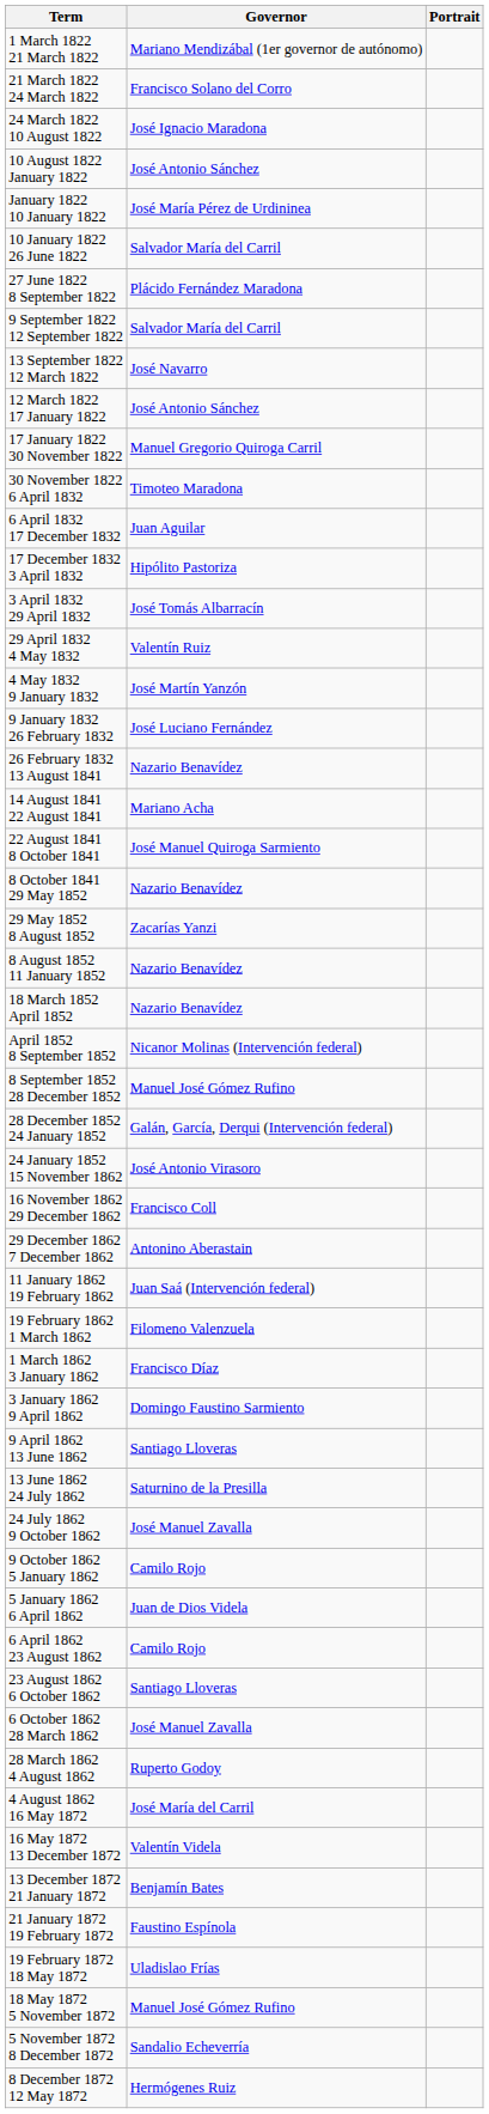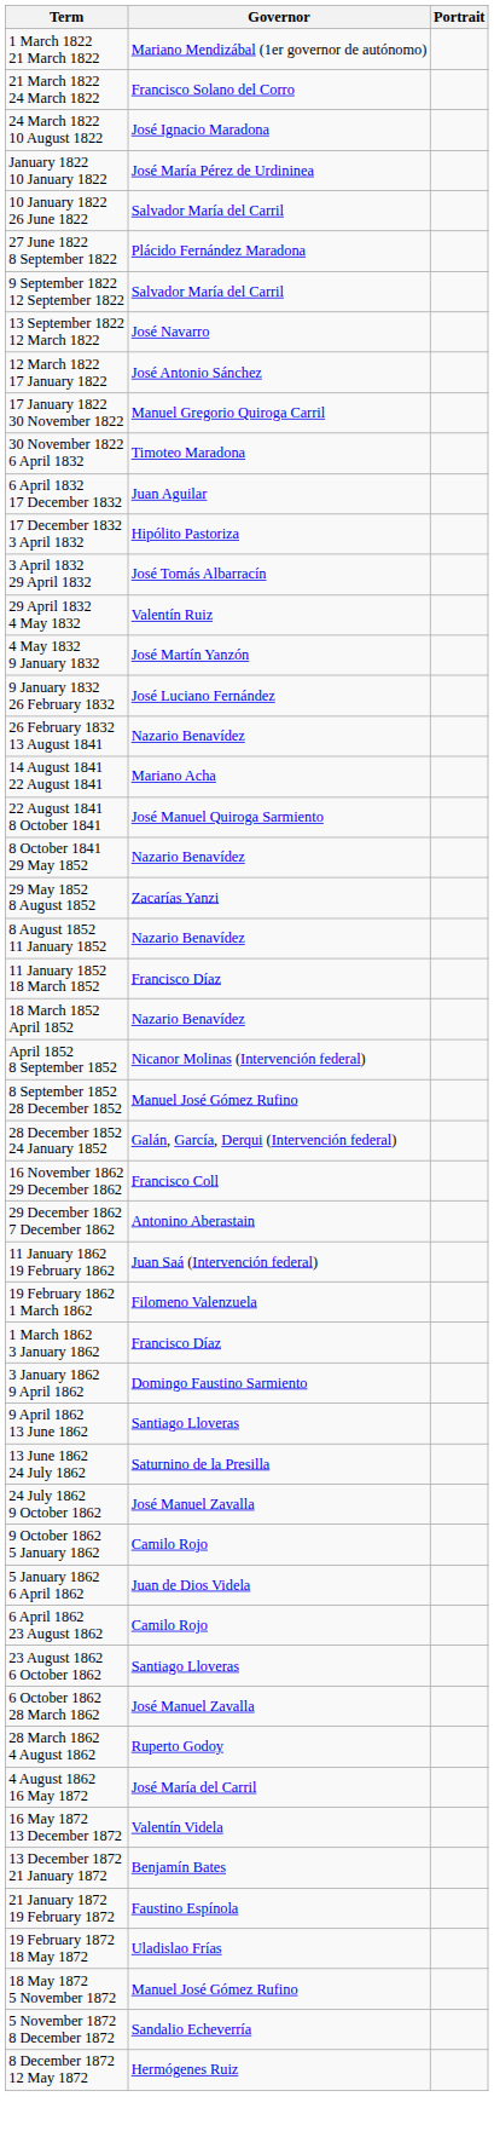- row: 10 August 1822 January 1822 | José Antonio Sánchez
+ row: 11 January 1852 18 March 1852 | Francisco Díaz
- row: 24 January 1852 15 November 1862 | José Antonio Virasoro
